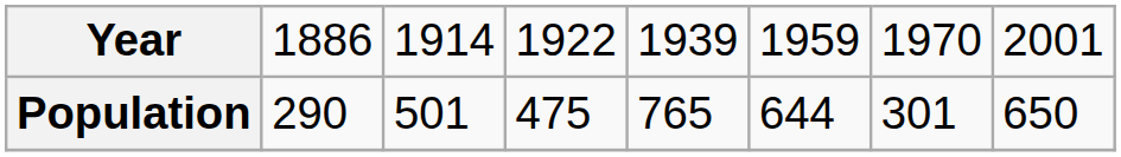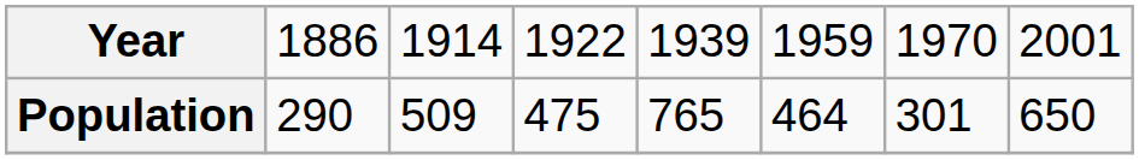Population | column 3: 501 -> 509
Population | column 6: 644 -> 464
